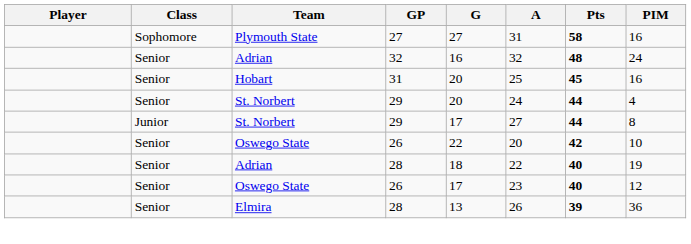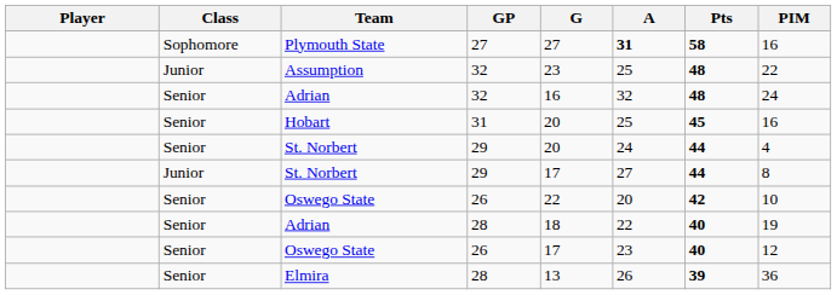Plymouth State | A: normal -> bold
+ row: Junior | Assumption | 32 | 23 | 25 | 48 | 22
